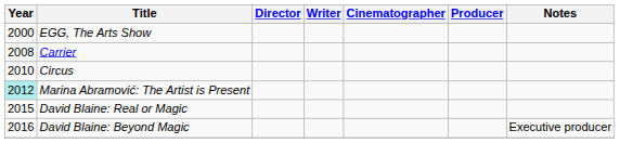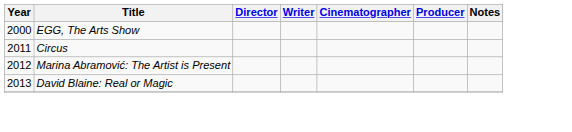- row: 2008 | Carrier
Circus | Year: 2010 -> 2011
Marina Abramović: The Artist is Present | Year: paleturquoise background -> no background
David Blaine: Real or Magic | Year: 2015 -> 2013
- row: 2016 | David Blaine: Beyond Magic | Executive producer
